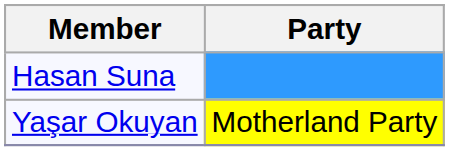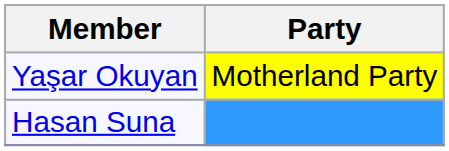rows swapped: Yaşar Okuyan <-> Hasan Suna
